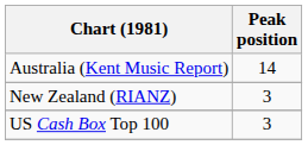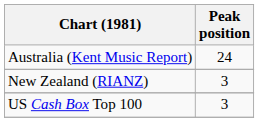Australia (Kent Music Report) | Peak position: 14 -> 24
